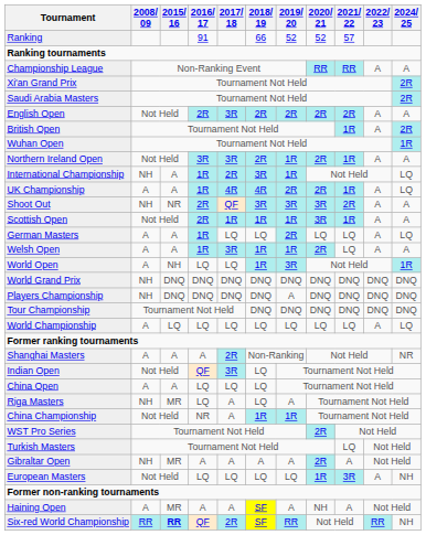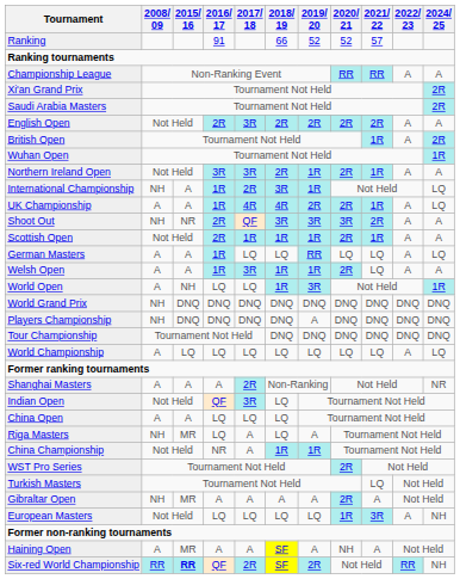Scottish Open | 2020/ 21: 3R -> 2R
German Masters | 2019/ 20: 2R -> RR
Six-red World Championship | 2019/ 20: RR -> 2R
